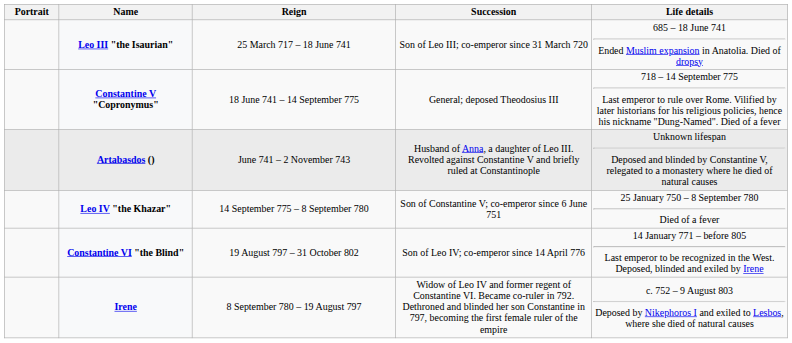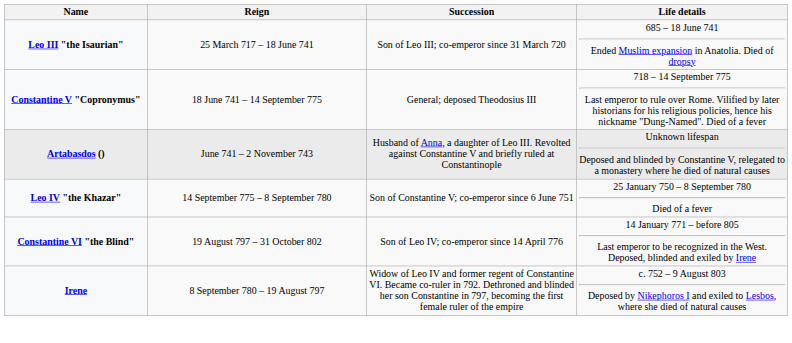- column: Portrait
